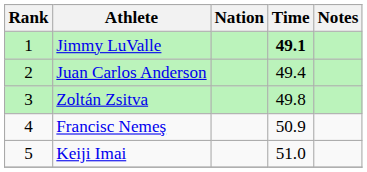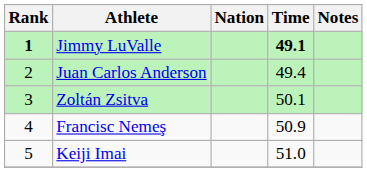Jimmy LuValle | Rank: normal -> bold
Zoltán Zsitva | Time: 49.8 -> 50.1
